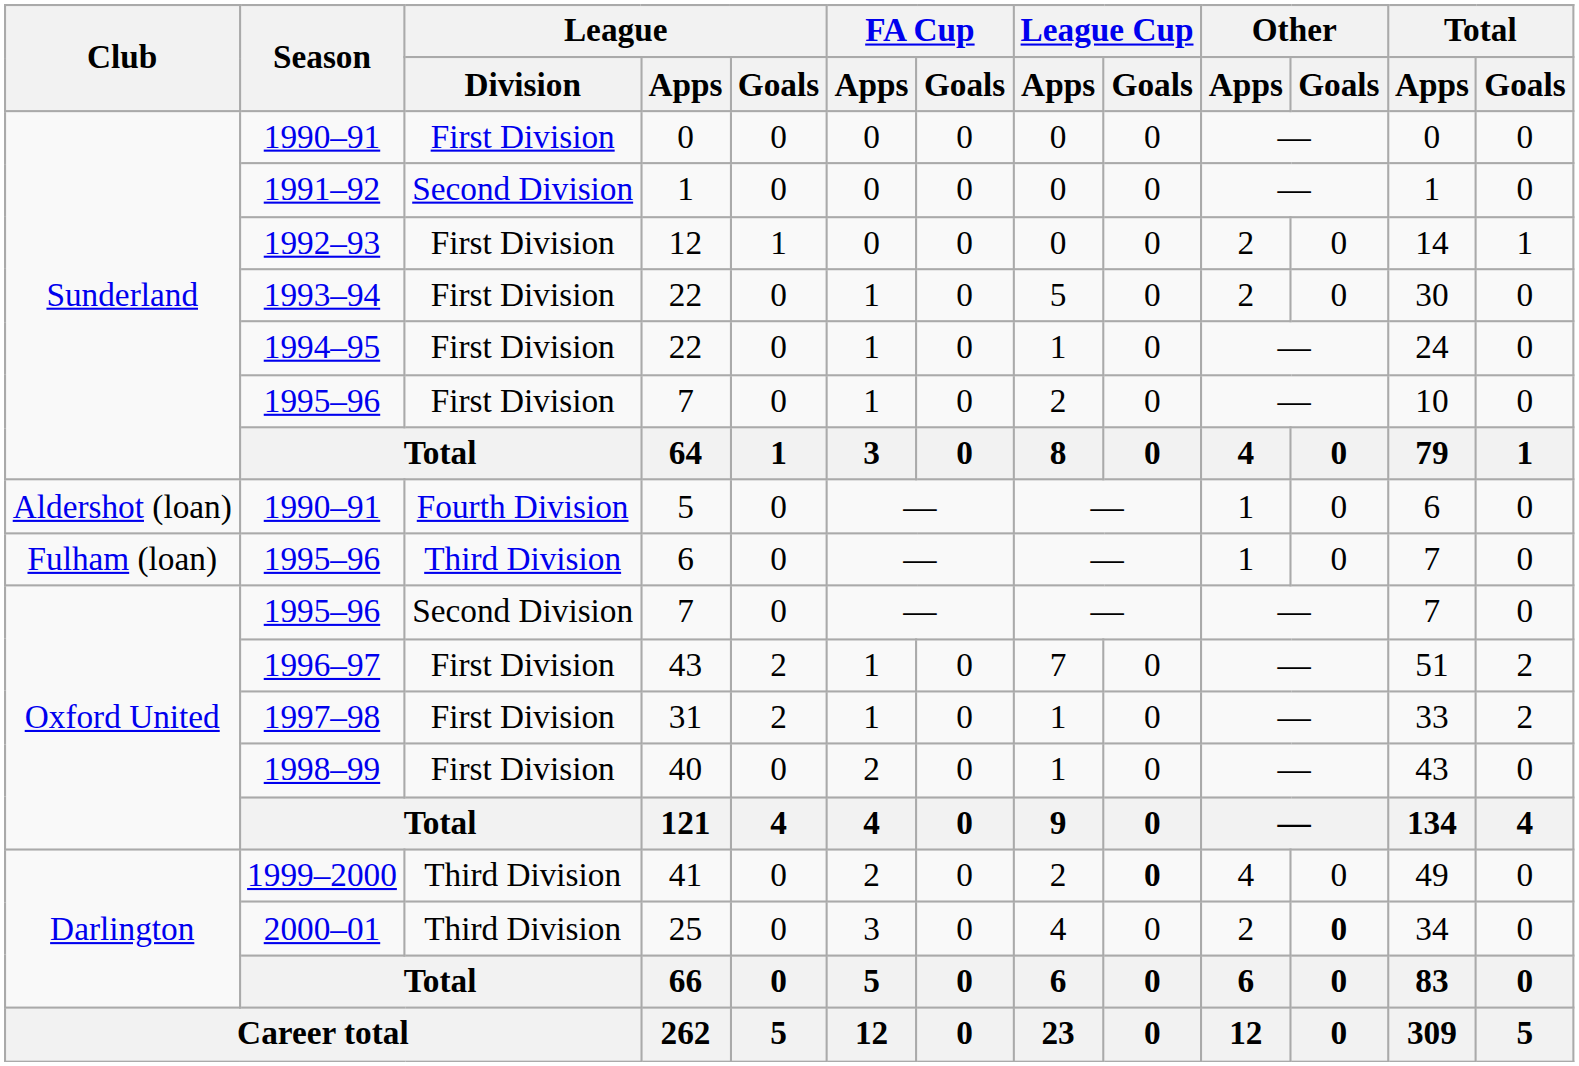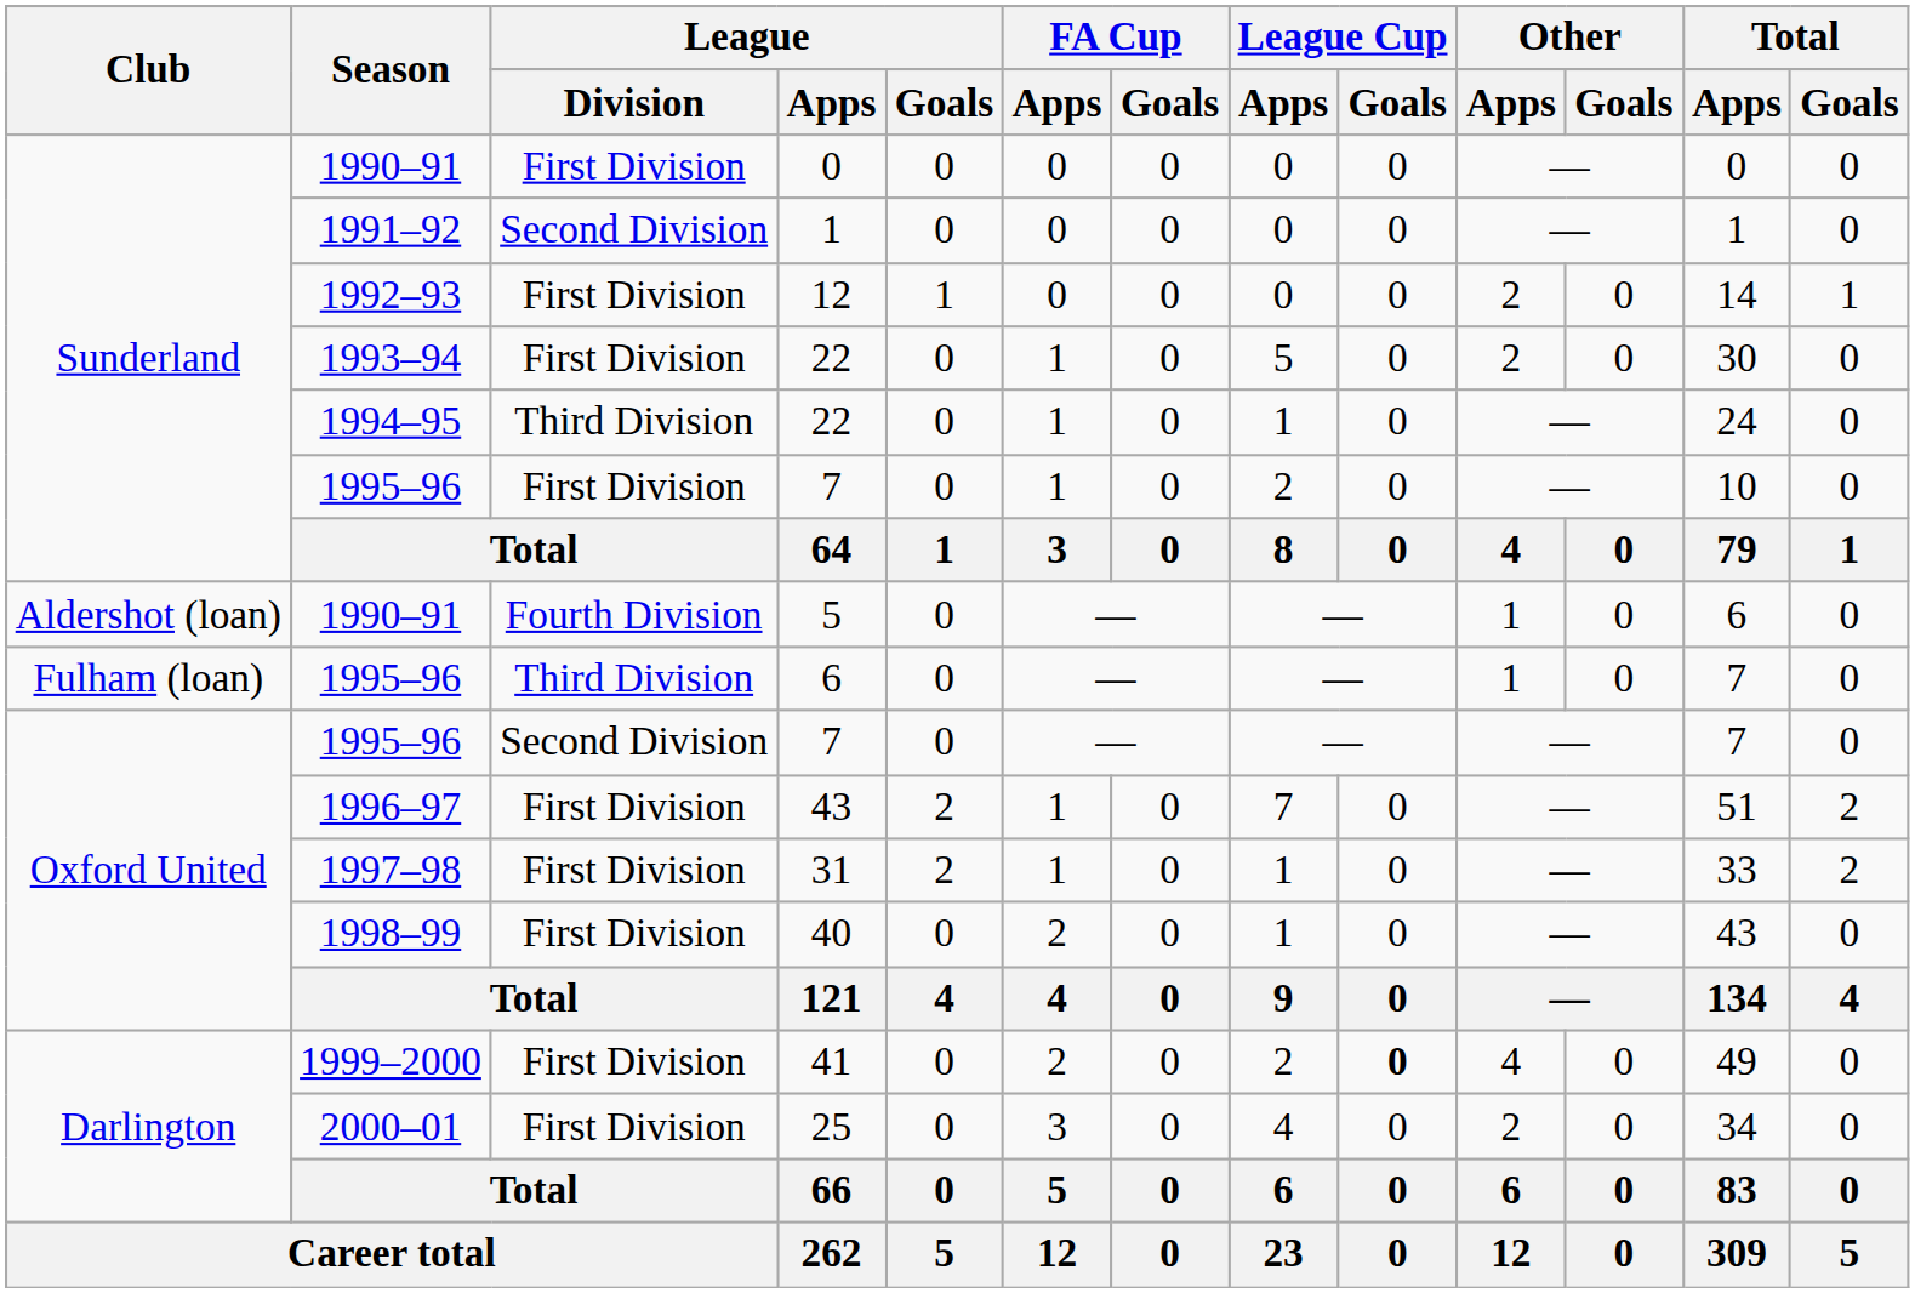1994–95 / 22 | League / Division: First Division -> Third Division
41 | League / Division: Third Division -> First Division
25 | League / Division: Third Division -> First Division
25 | Other / Goals: bold -> normal
